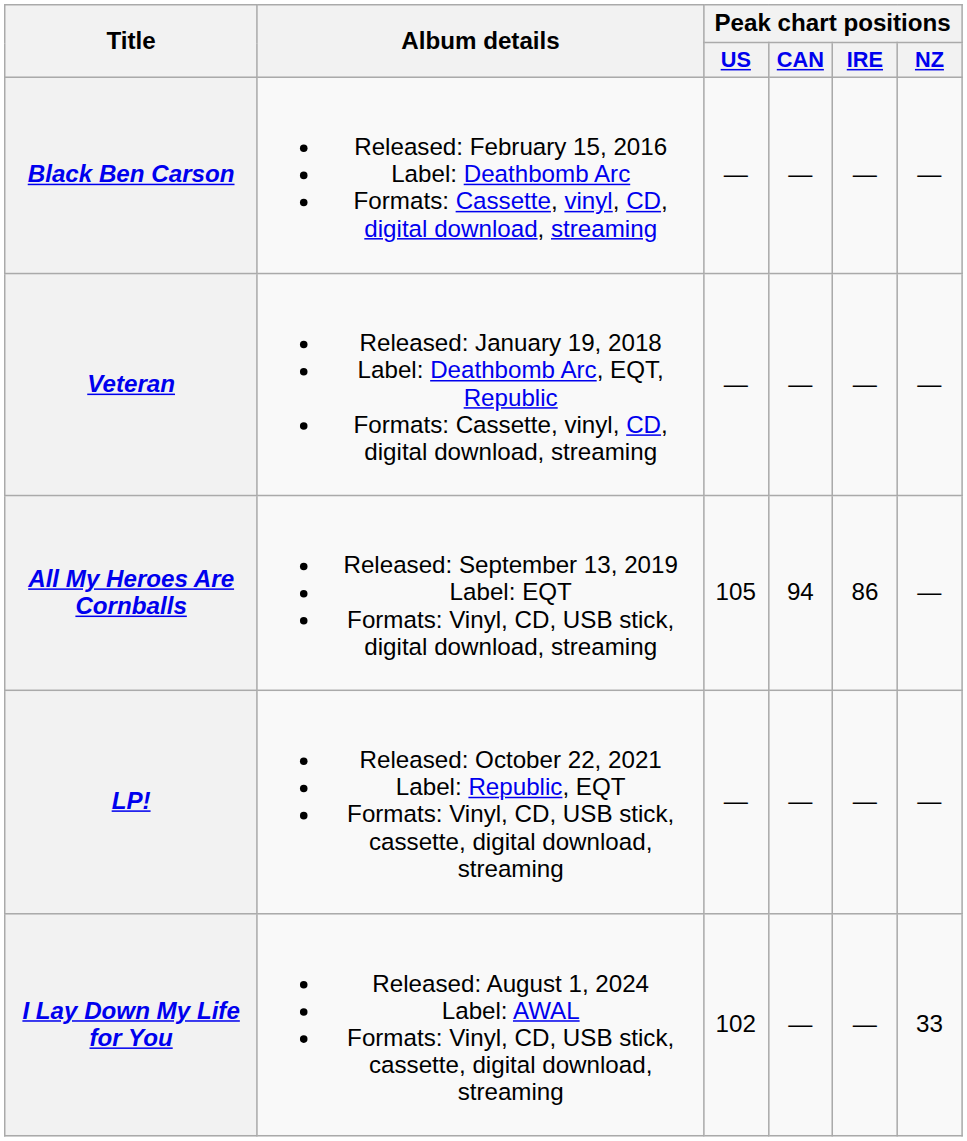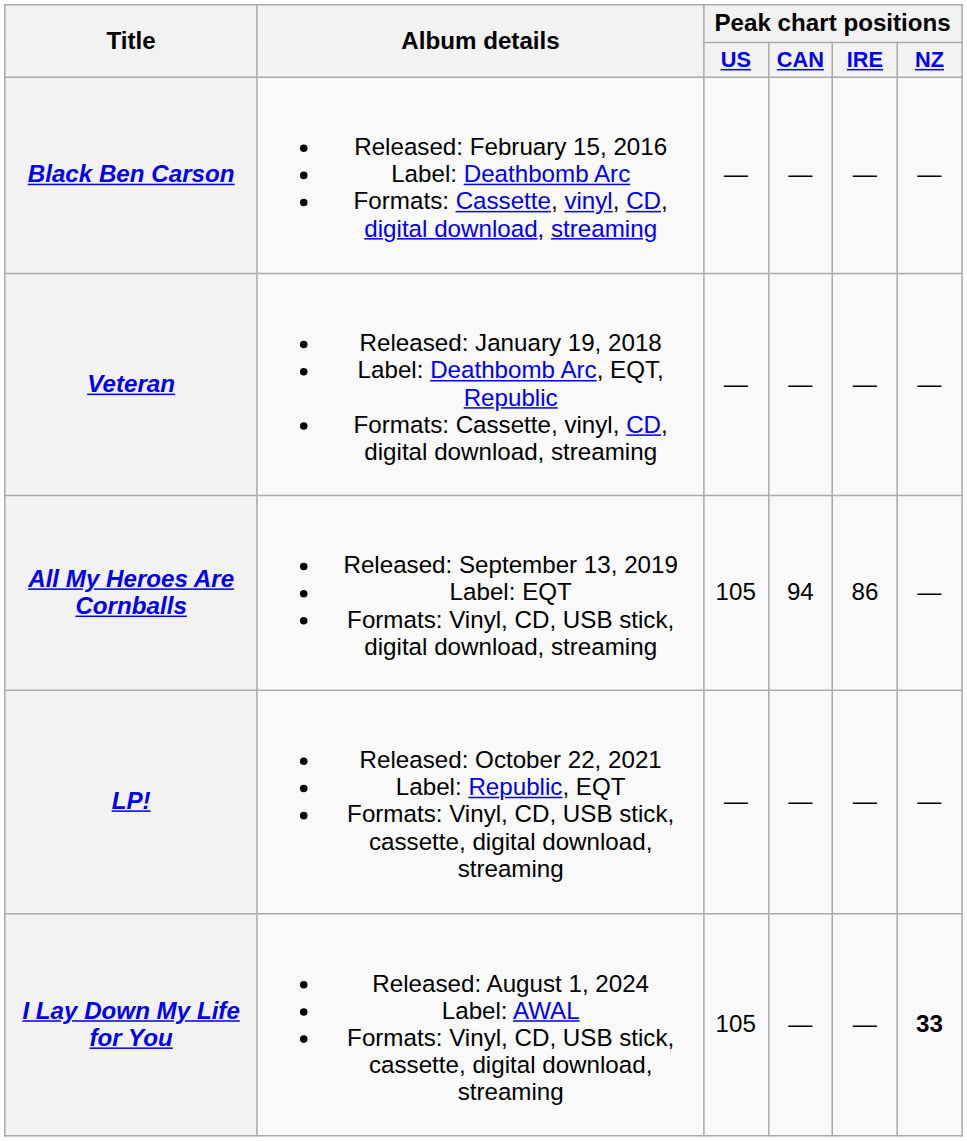I Lay Down My Life for You | Peak chart positions / US: 102 -> 105
I Lay Down My Life for You | Peak chart positions / NZ: normal -> bold
